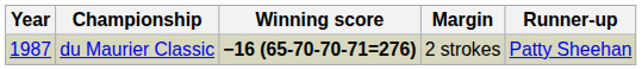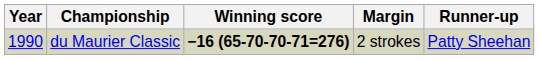du Maurier Classic | Year: 1987 -> 1990
